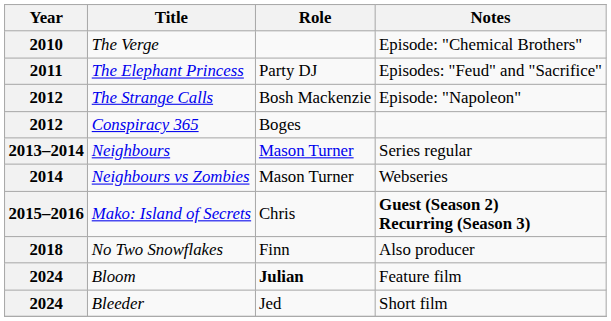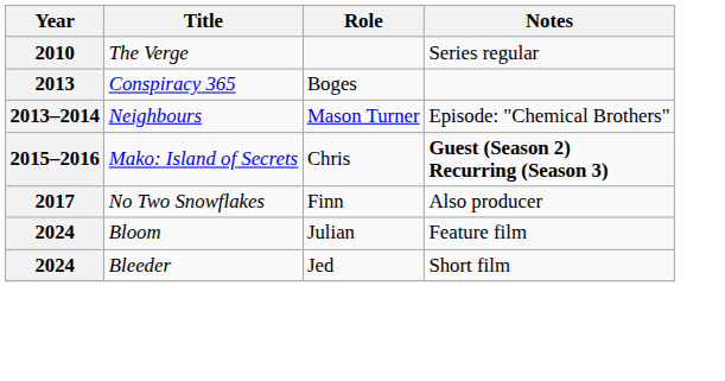The Verge | Notes: Episode: "Chemical Brothers" -> Series regular
- row: 2011 | The Elephant Princess | Party DJ | Episodes: "Feud" and "Sacrifice"
- row: 2012 | The Strange Calls | Bosh Mackenzie | Episode: "Napoleon"
Conspiracy 365 | Year: 2012 -> 2013
Neighbours | Notes: Series regular -> Episode: "Chemical Brothers"
- row: 2014 | Neighbours vs Zombies | Mason Turner | Webseries
No Two Snowflakes | Year: 2018 -> 2017
Bloom | Role: bold -> normal
